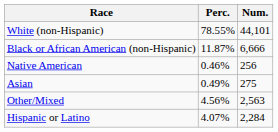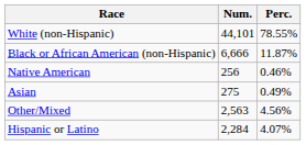columns swapped: Num. <-> Perc.
